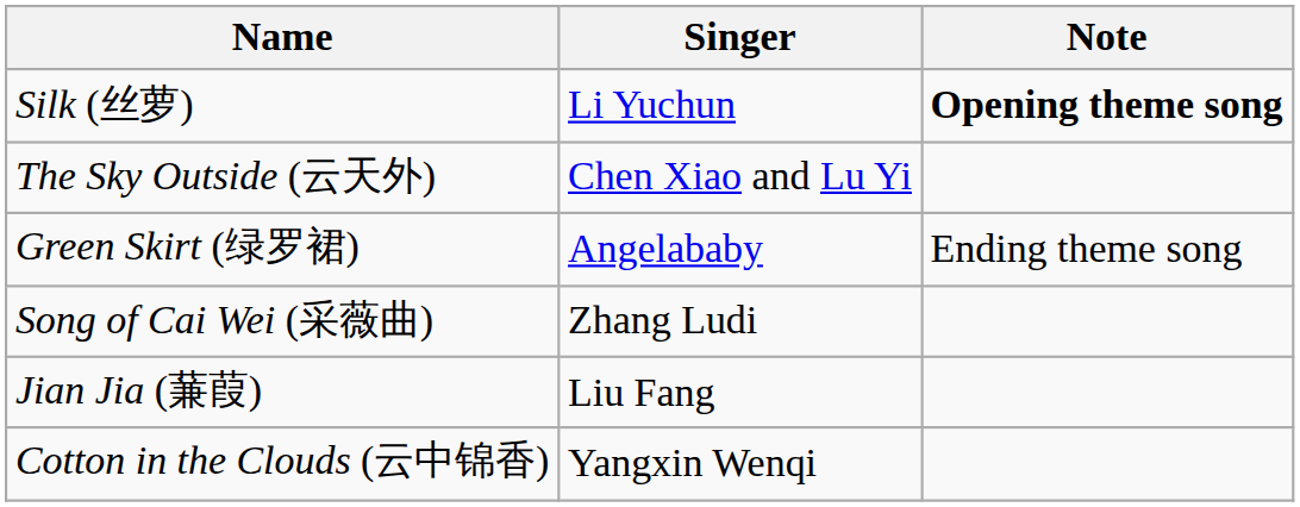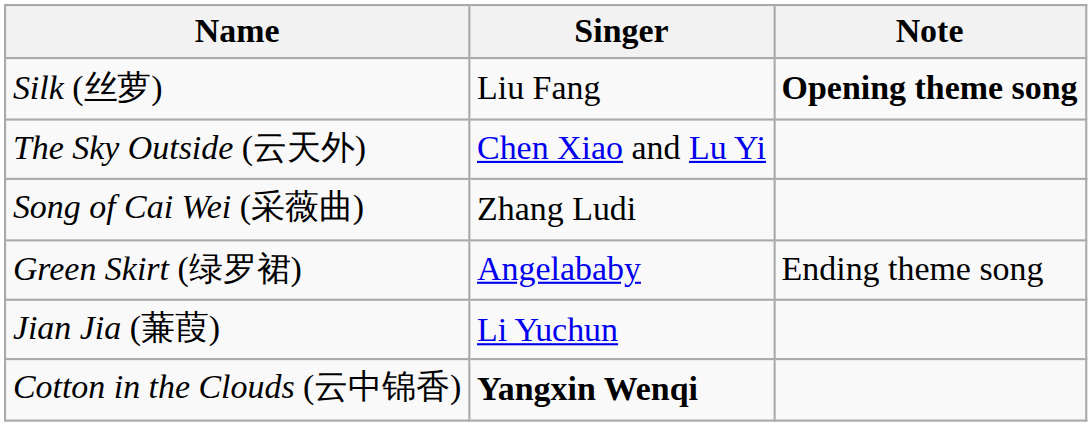Silk (丝萝) | Singer: Li Yuchun -> Liu Fang
rows swapped: Green Skirt (绿罗裙) <-> Song of Cai Wei (采薇曲)
Jian Jia (蒹葭) | Singer: Liu Fang -> Li Yuchun
Cotton in the Clouds (云中锦香) | Singer: normal -> bold
